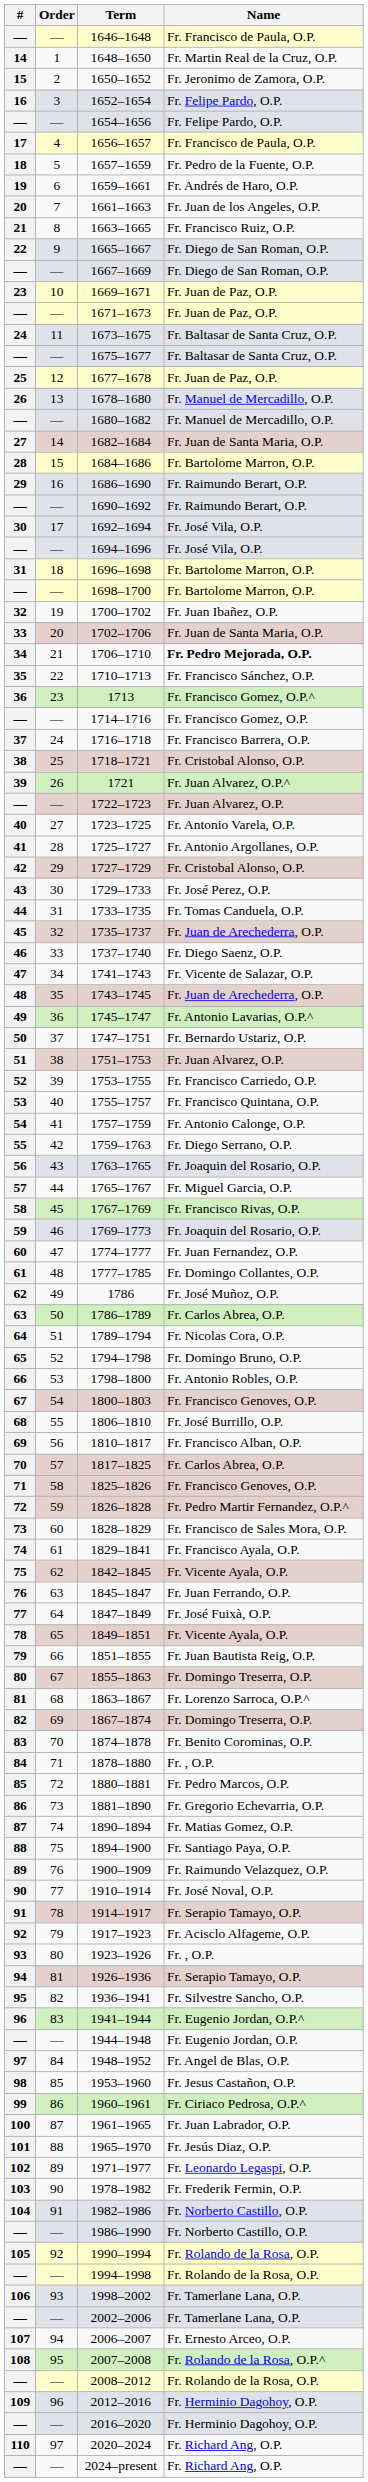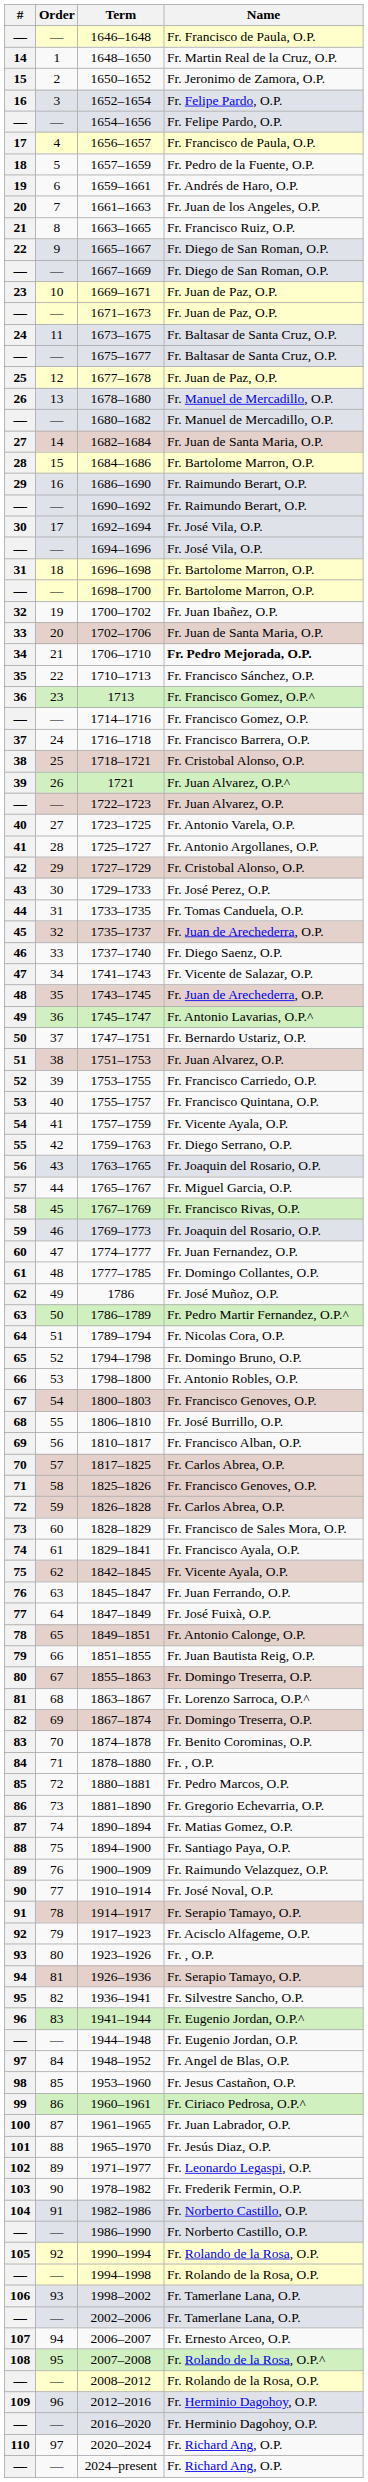1757–1759 | Name: Fr. Antonio Calonge, O.P. -> Fr. Vicente Ayala, O.P.
1786–1789 | Name: Fr. Carlos Abrea, O.P. -> Fr. Pedro Martir Fernandez, O.P.^
1826–1828 | Name: Fr. Pedro Martir Fernandez, O.P.^ -> Fr. Carlos Abrea, O.P.
1849–1851 | Name: Fr. Vicente Ayala, O.P. -> Fr. Antonio Calonge, O.P.
